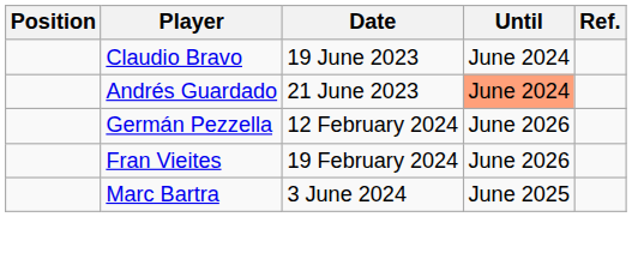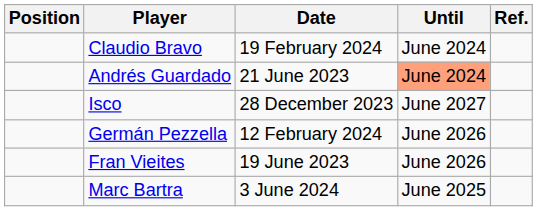Claudio Bravo | Date: 19 June 2023 -> 19 February 2024
+ row: Isco | 28 December 2023 | June 2027
Fran Vieites | Date: 19 February 2024 -> 19 June 2023
